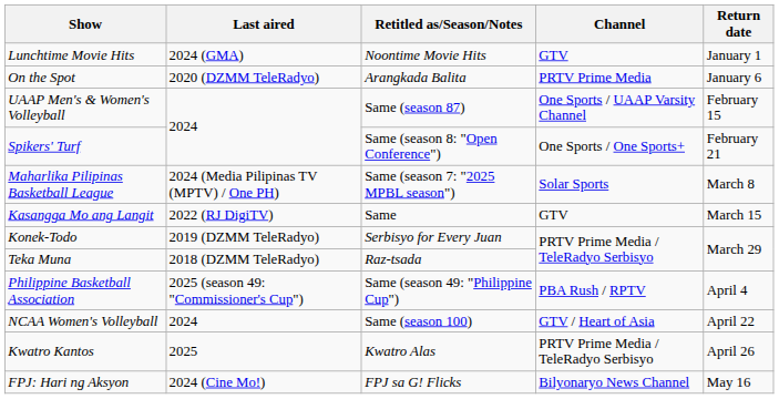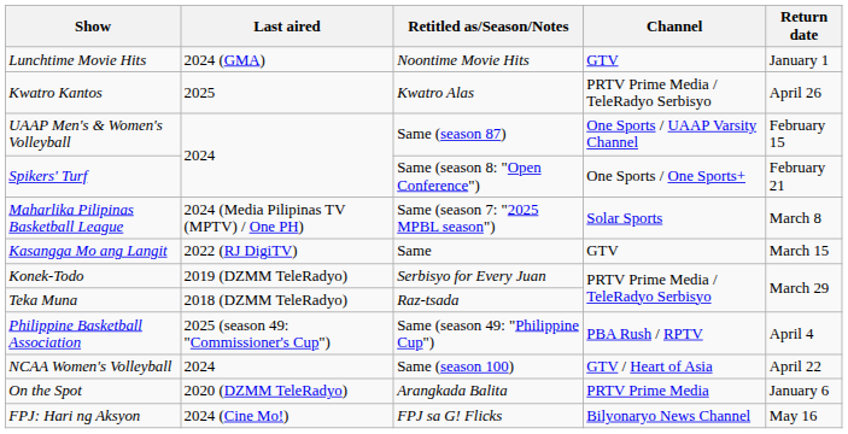rows swapped: On the Spot <-> Kwatro Kantos
